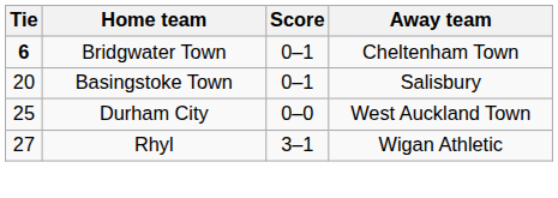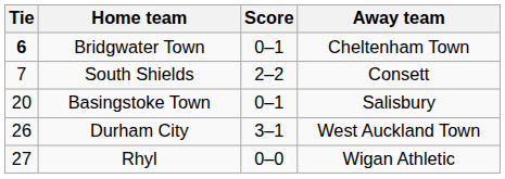+ row: 7 | South Shields | 2–2 | Consett
Durham City | Tie: 25 -> 26
Durham City | Score: 0–0 -> 3–1
Rhyl | Score: 3–1 -> 0–0
